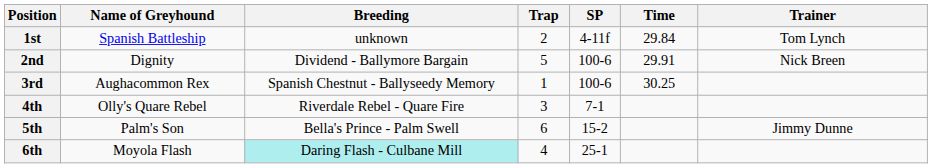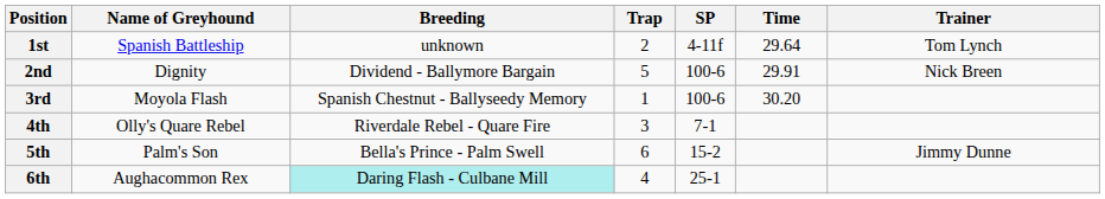1st | Time: 29.84 -> 29.64
3rd | Name of Greyhound: Aughacommon Rex -> Moyola Flash
3rd | Time: 30.25 -> 30.20
6th | Name of Greyhound: Moyola Flash -> Aughacommon Rex
